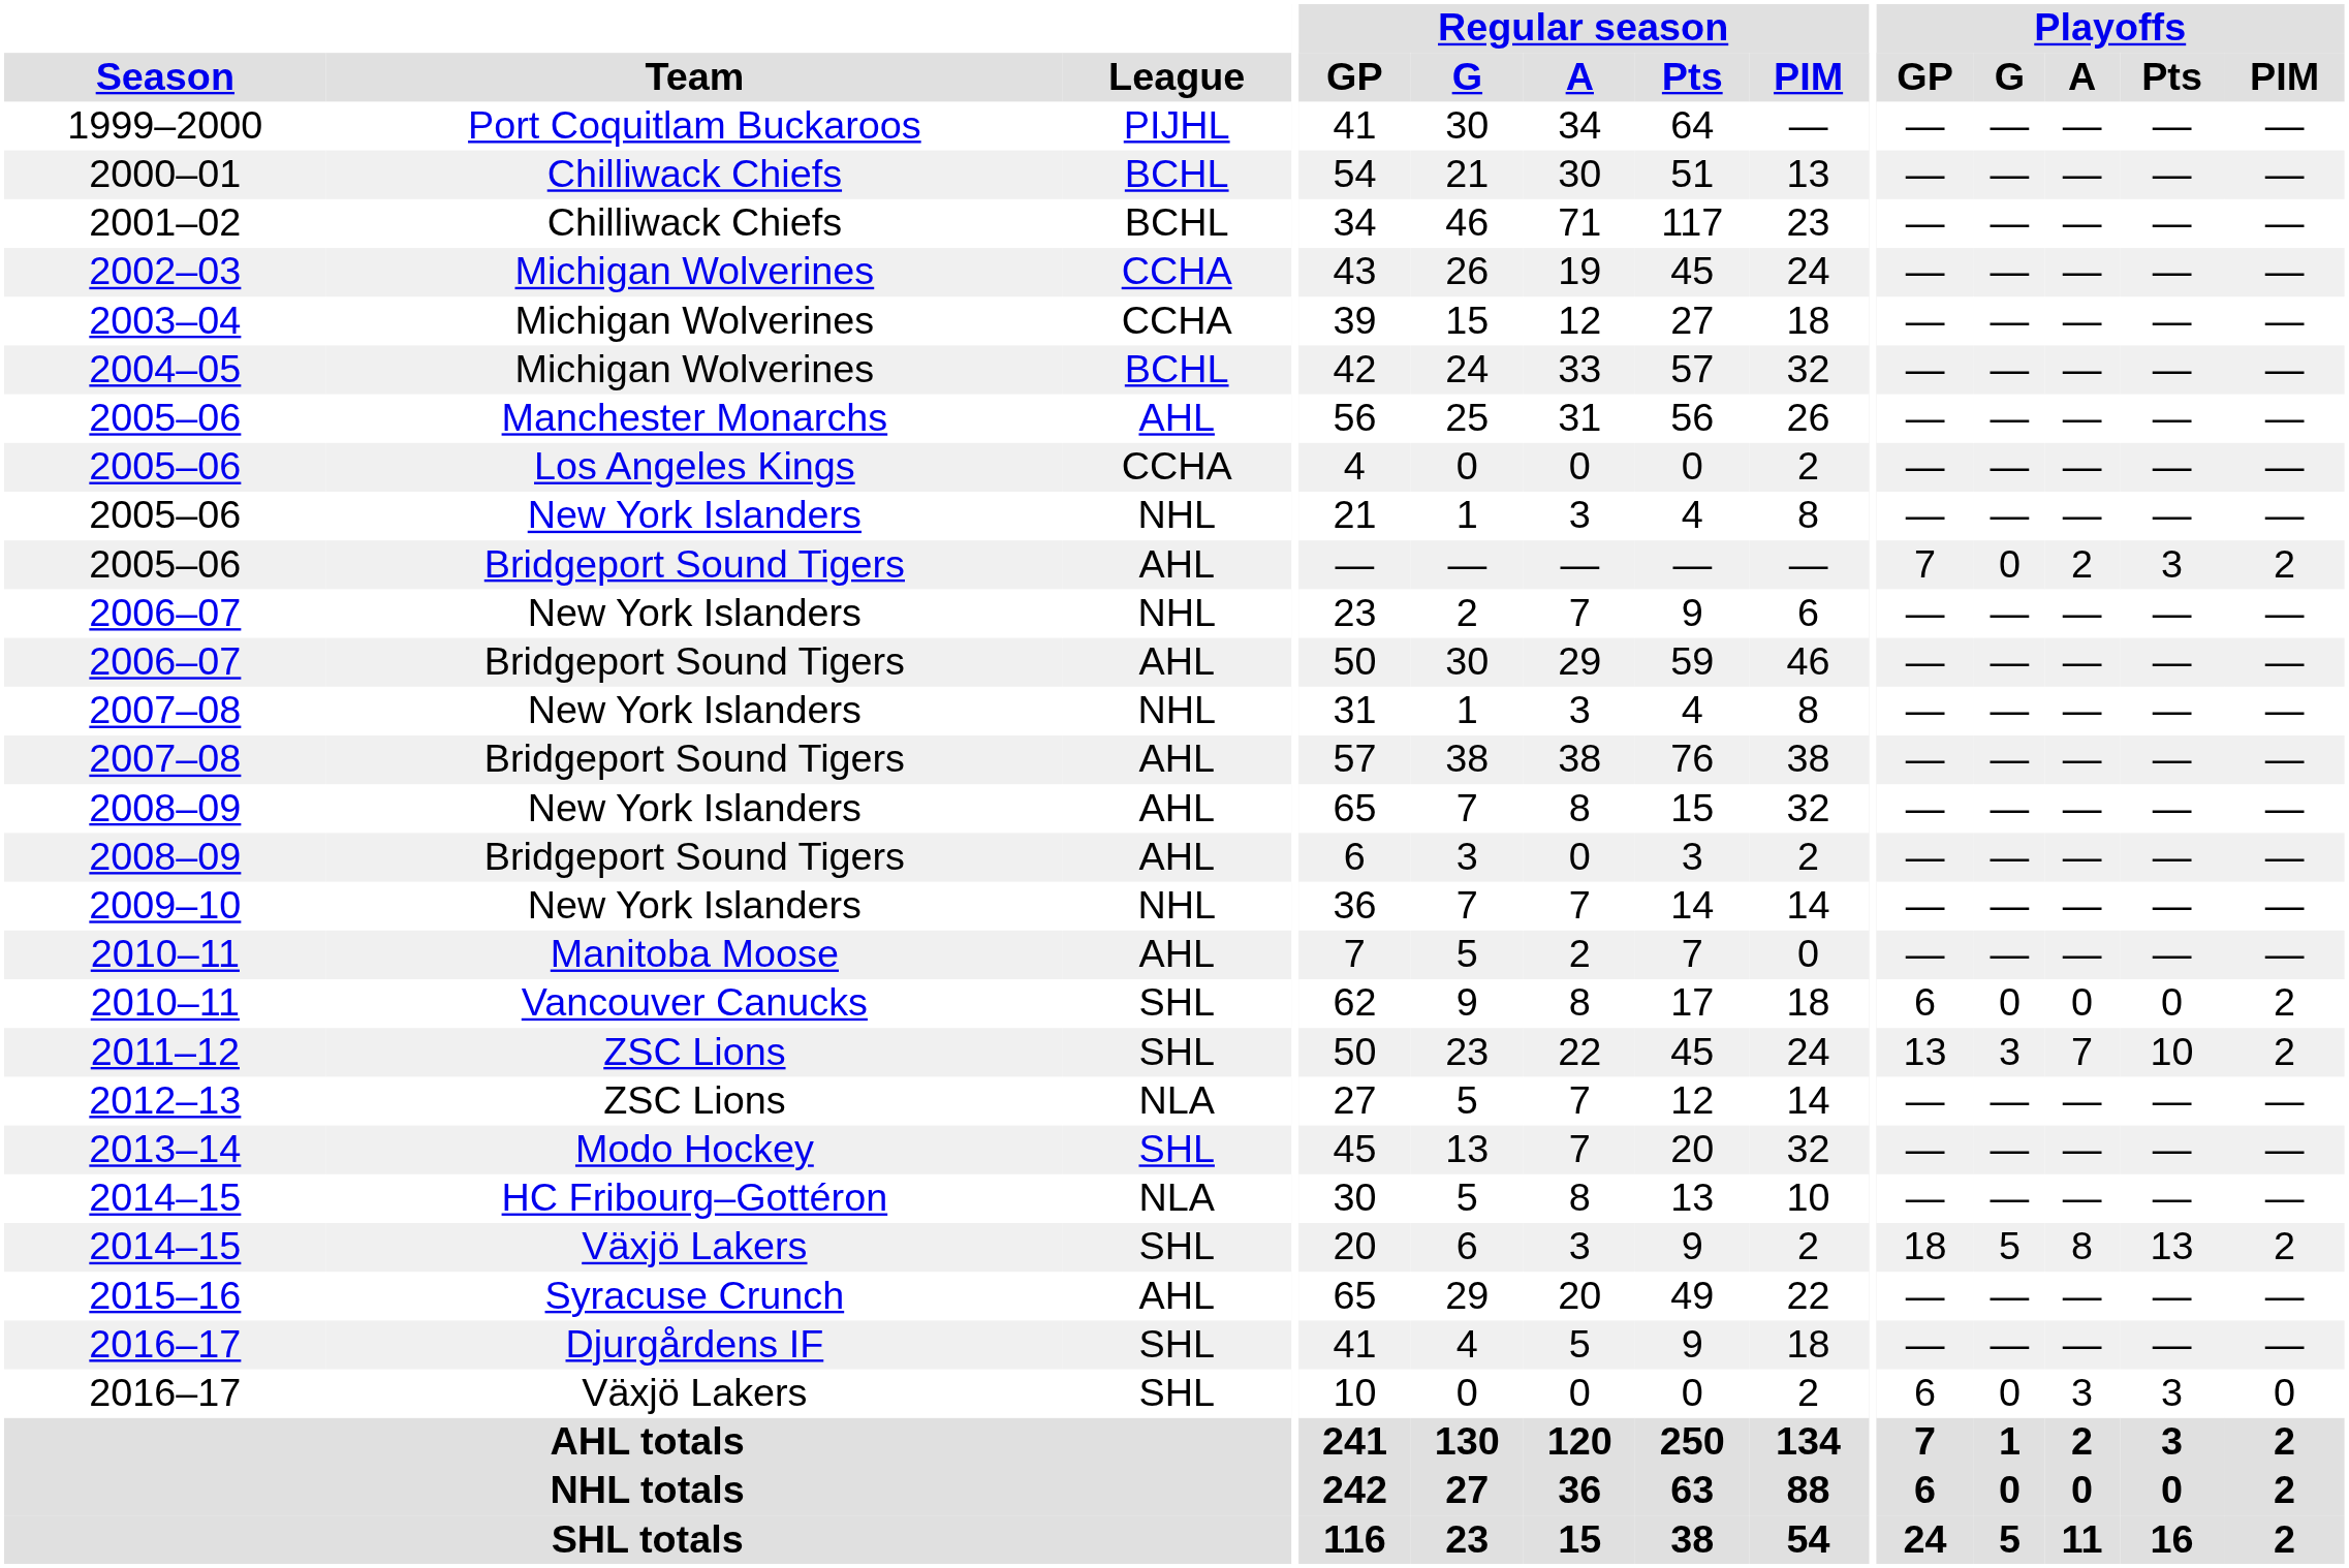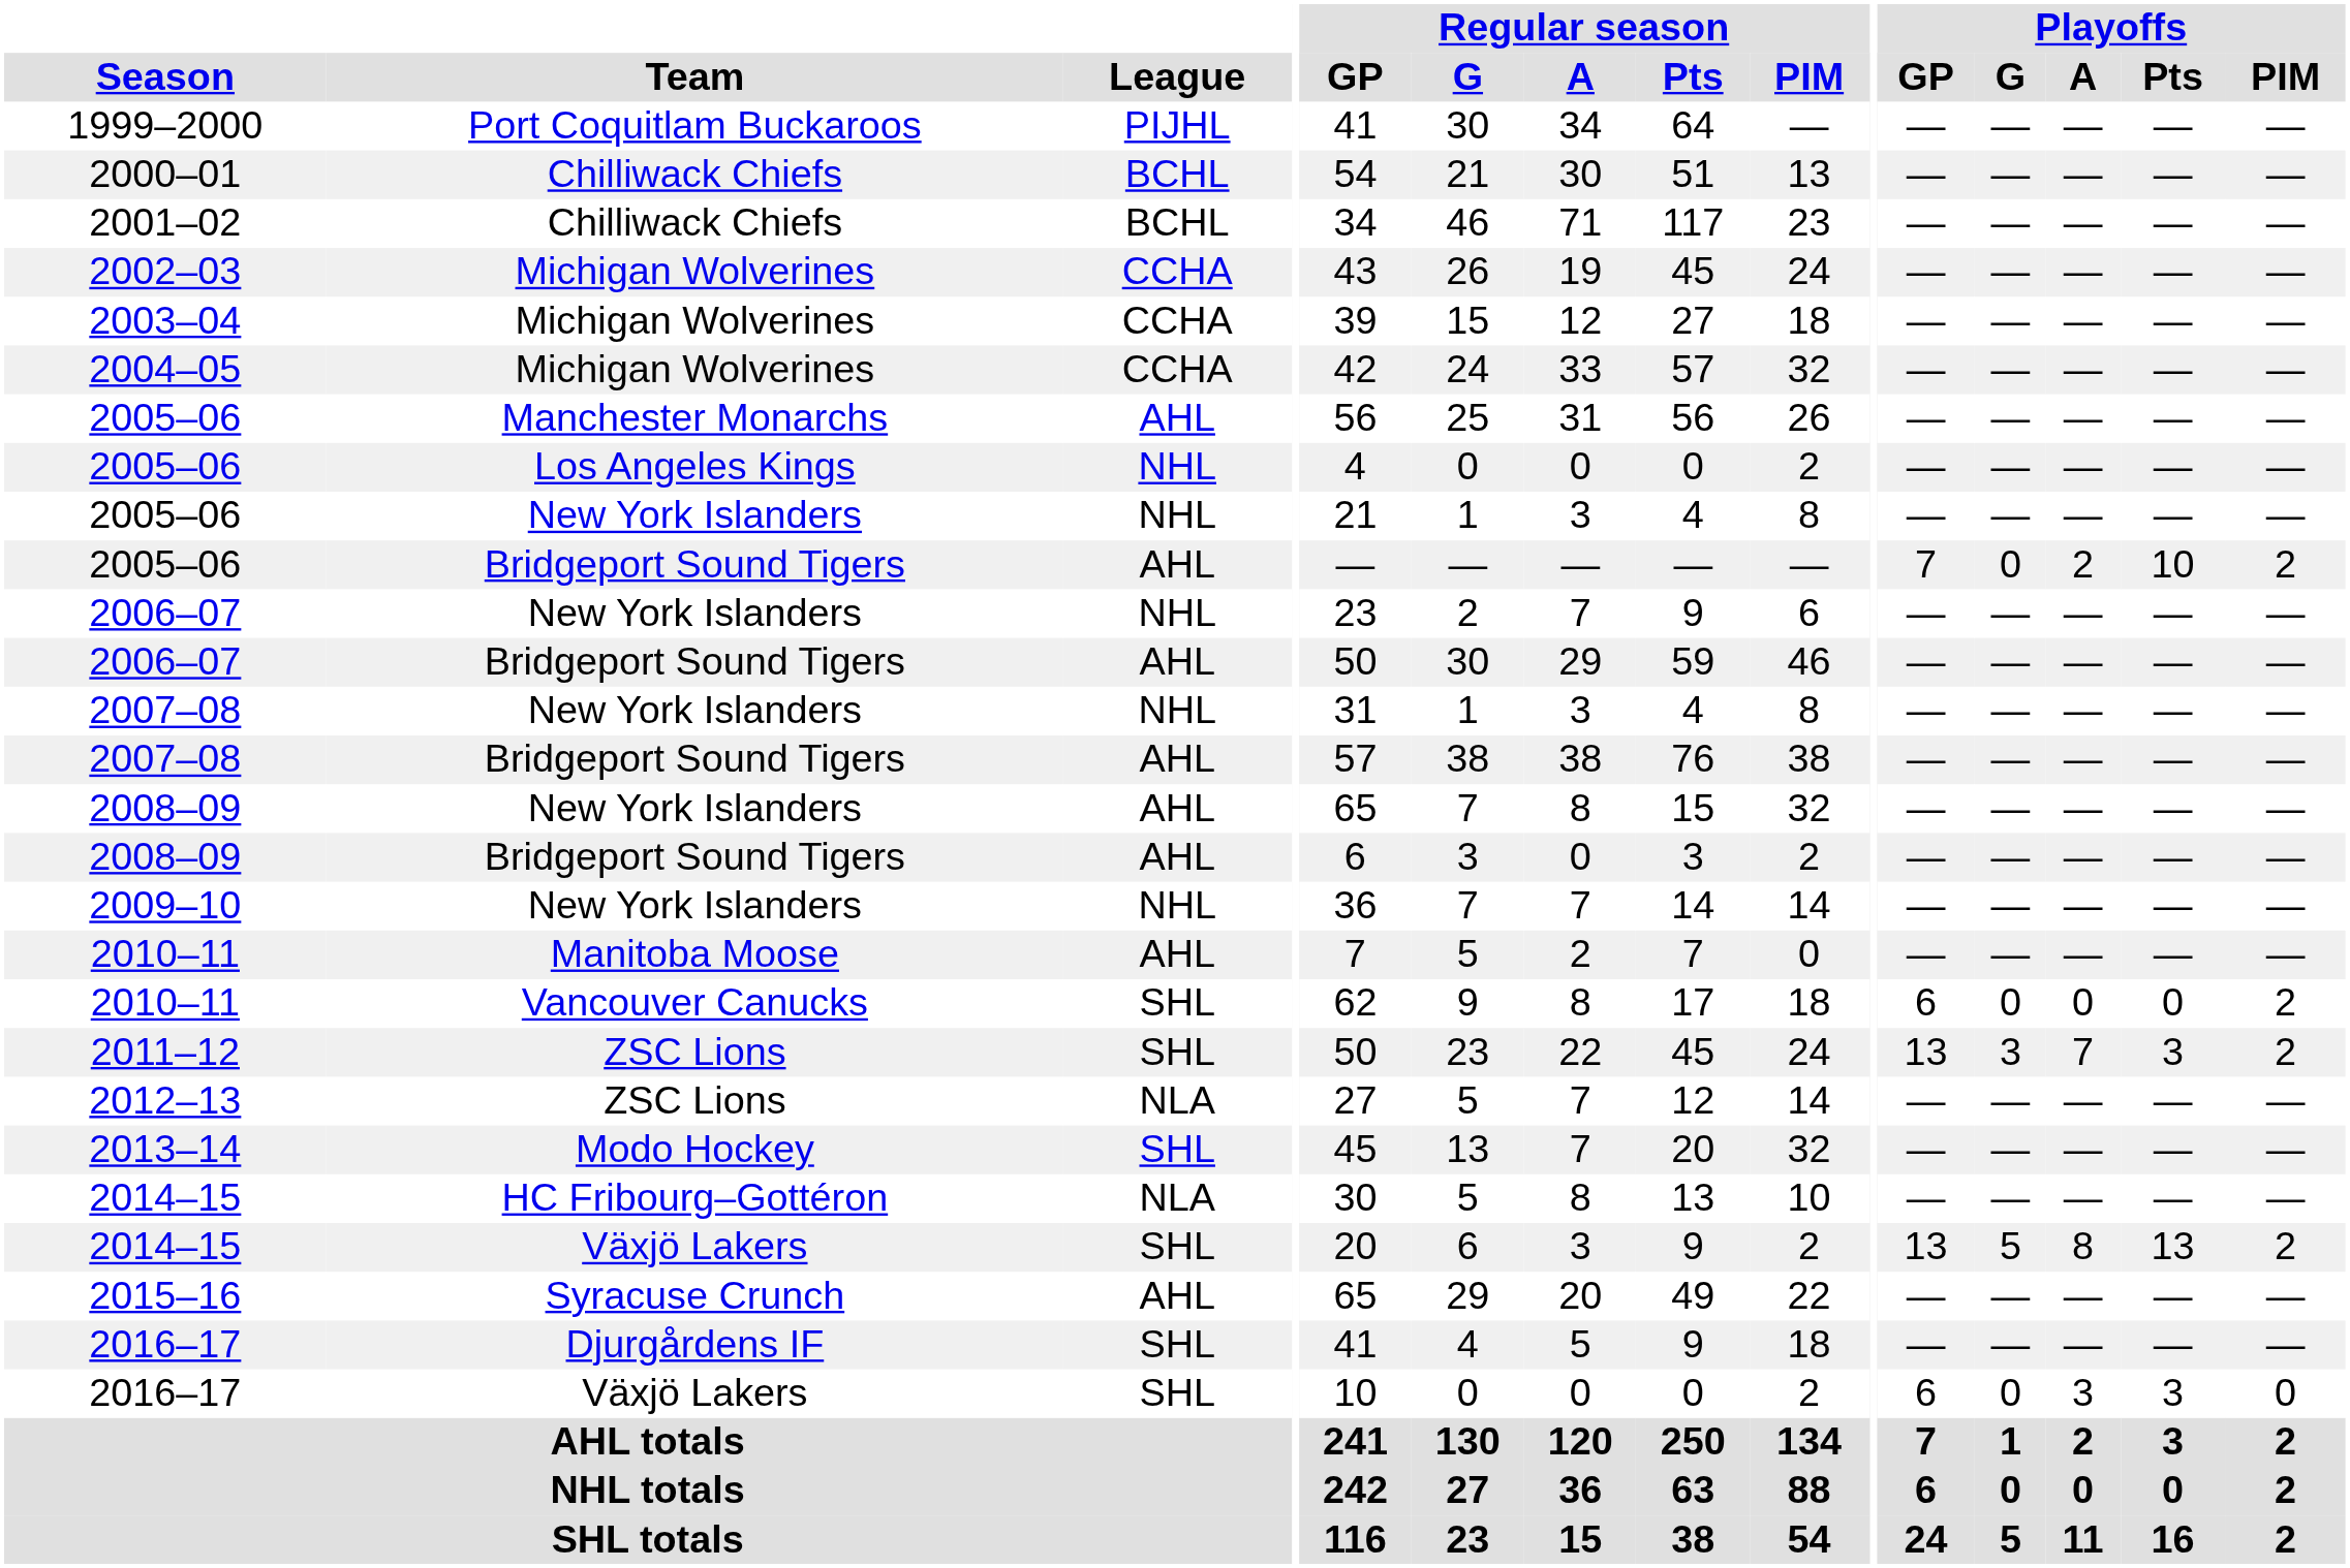2004–05 | League: BCHL -> CCHA
2005–06 / Los Angeles Kings | League: CCHA -> NHL
2005–06 / Bridgeport Sound Tigers | Playoffs / Pts: 3 -> 10
2011–12 | Playoffs / Pts: 10 -> 3
2014–15 / Växjö Lakers | Playoffs / GP: 18 -> 13
